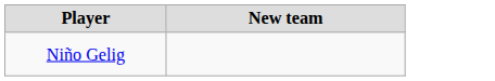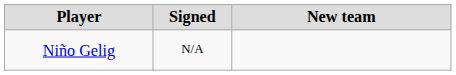+ column: Signed | N/A
